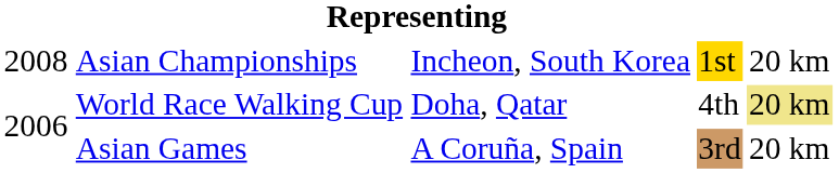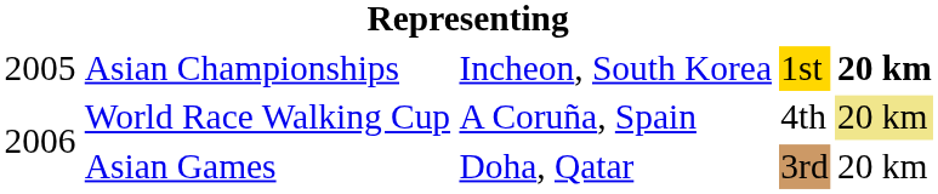Asian Championships | column 1: 2008 -> 2005
Asian Championships | column 5: normal -> bold
World Race Walking Cup | column 3: Doha, Qatar -> A Coruña, Spain
Asian Games | column 3: A Coruña, Spain -> Doha, Qatar
